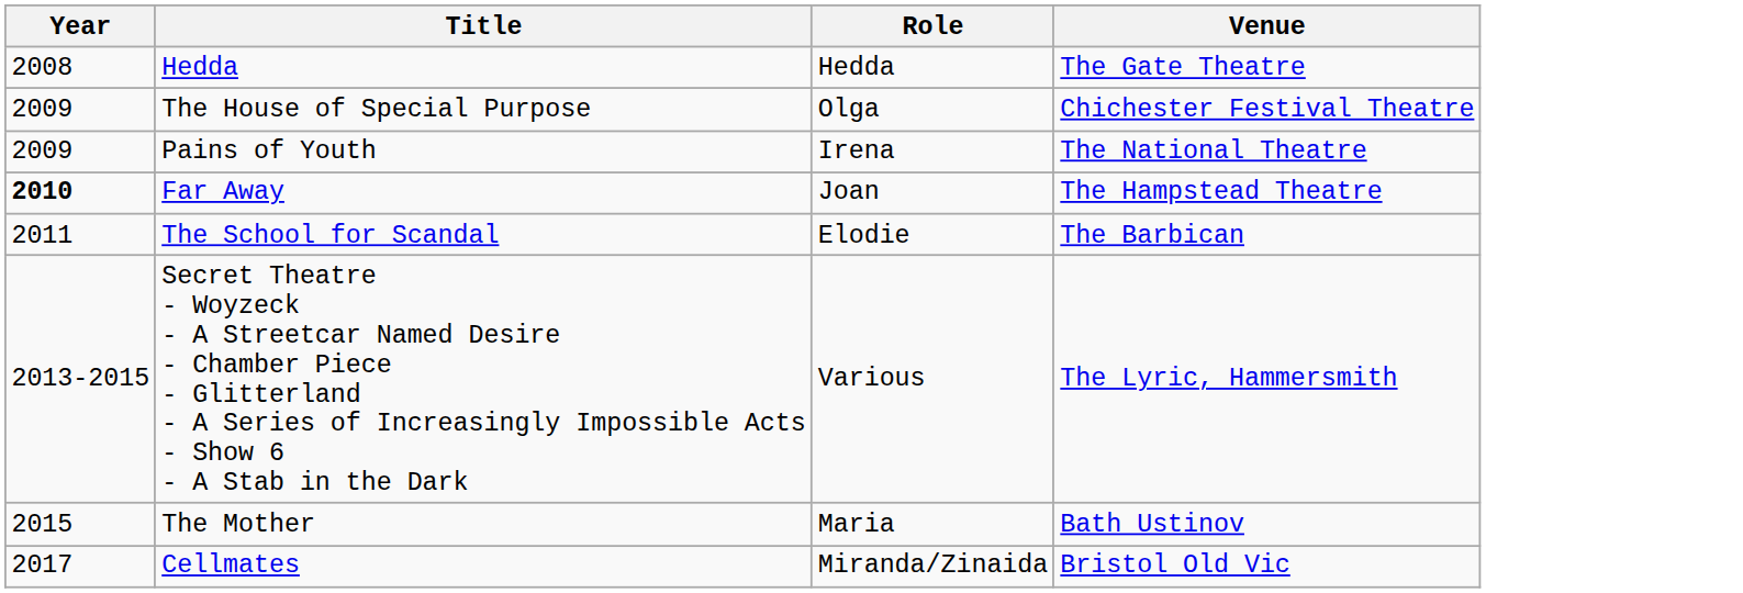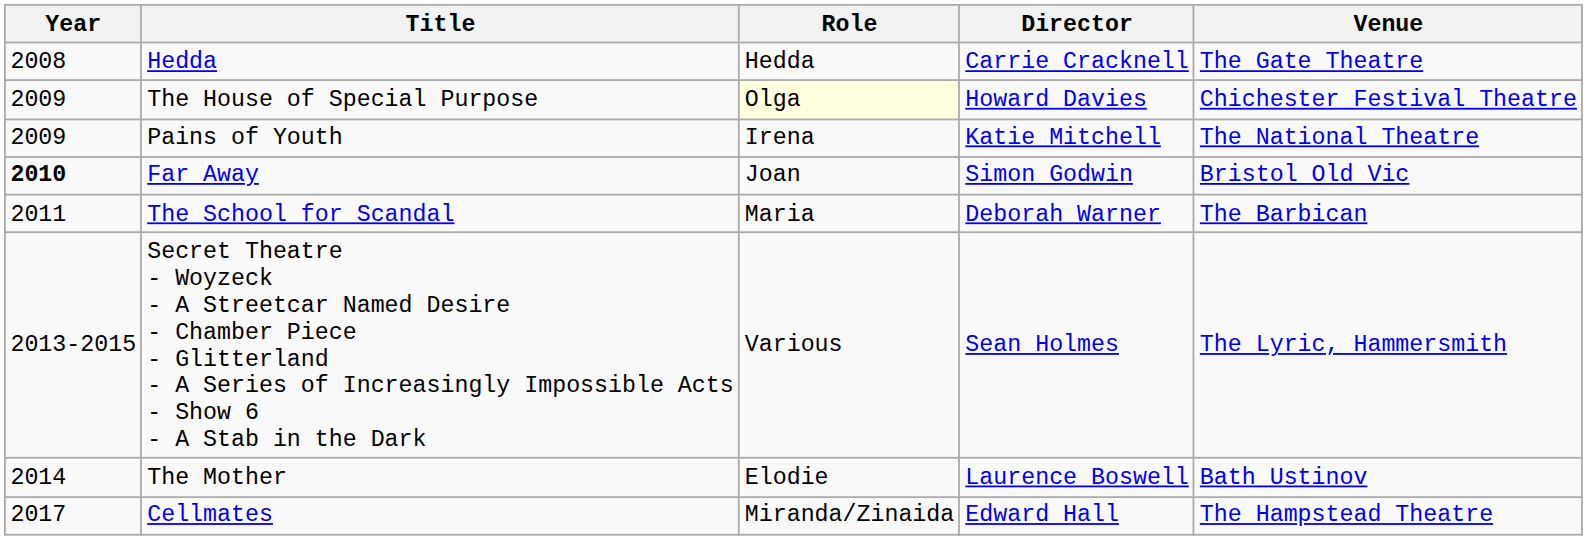+ column: Director | Carrie Cracknell | Howard Davies | Katie Mitchell | Simon Godwin | Deborah Warner | Sean Holmes | Laurence Boswell | Edward Hall
The House of Special Purpose | Role: no background -> lightyellow background
Far Away | Venue: The Hampstead Theatre -> Bristol Old Vic
The School for Scandal | Role: Elodie -> Maria
The Mother | Year: 2015 -> 2014
The Mother | Role: Maria -> Elodie
Cellmates | Venue: Bristol Old Vic -> The Hampstead Theatre
